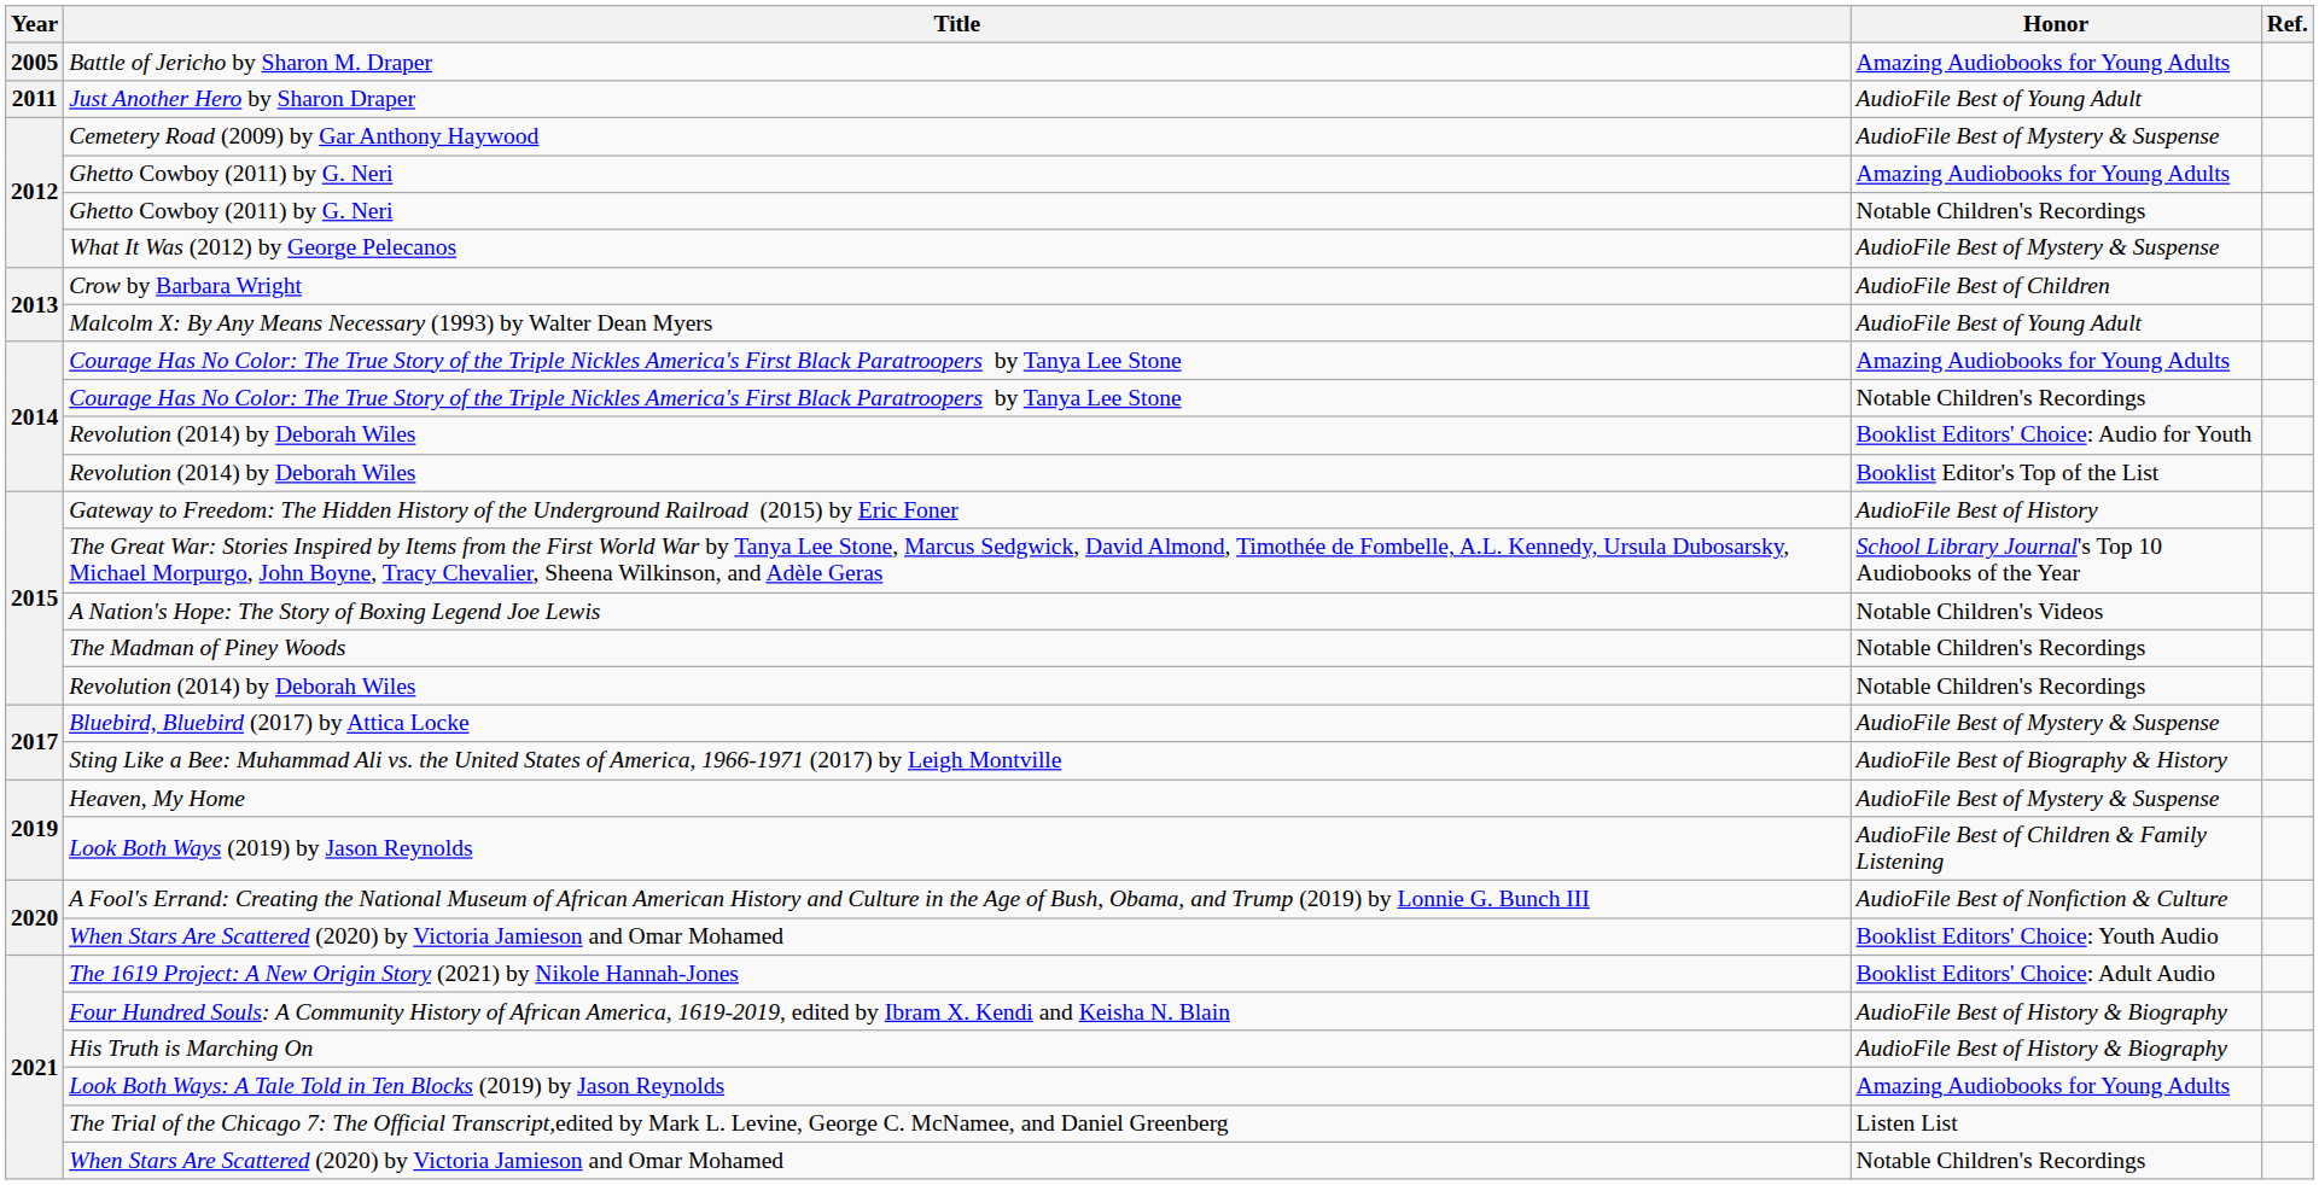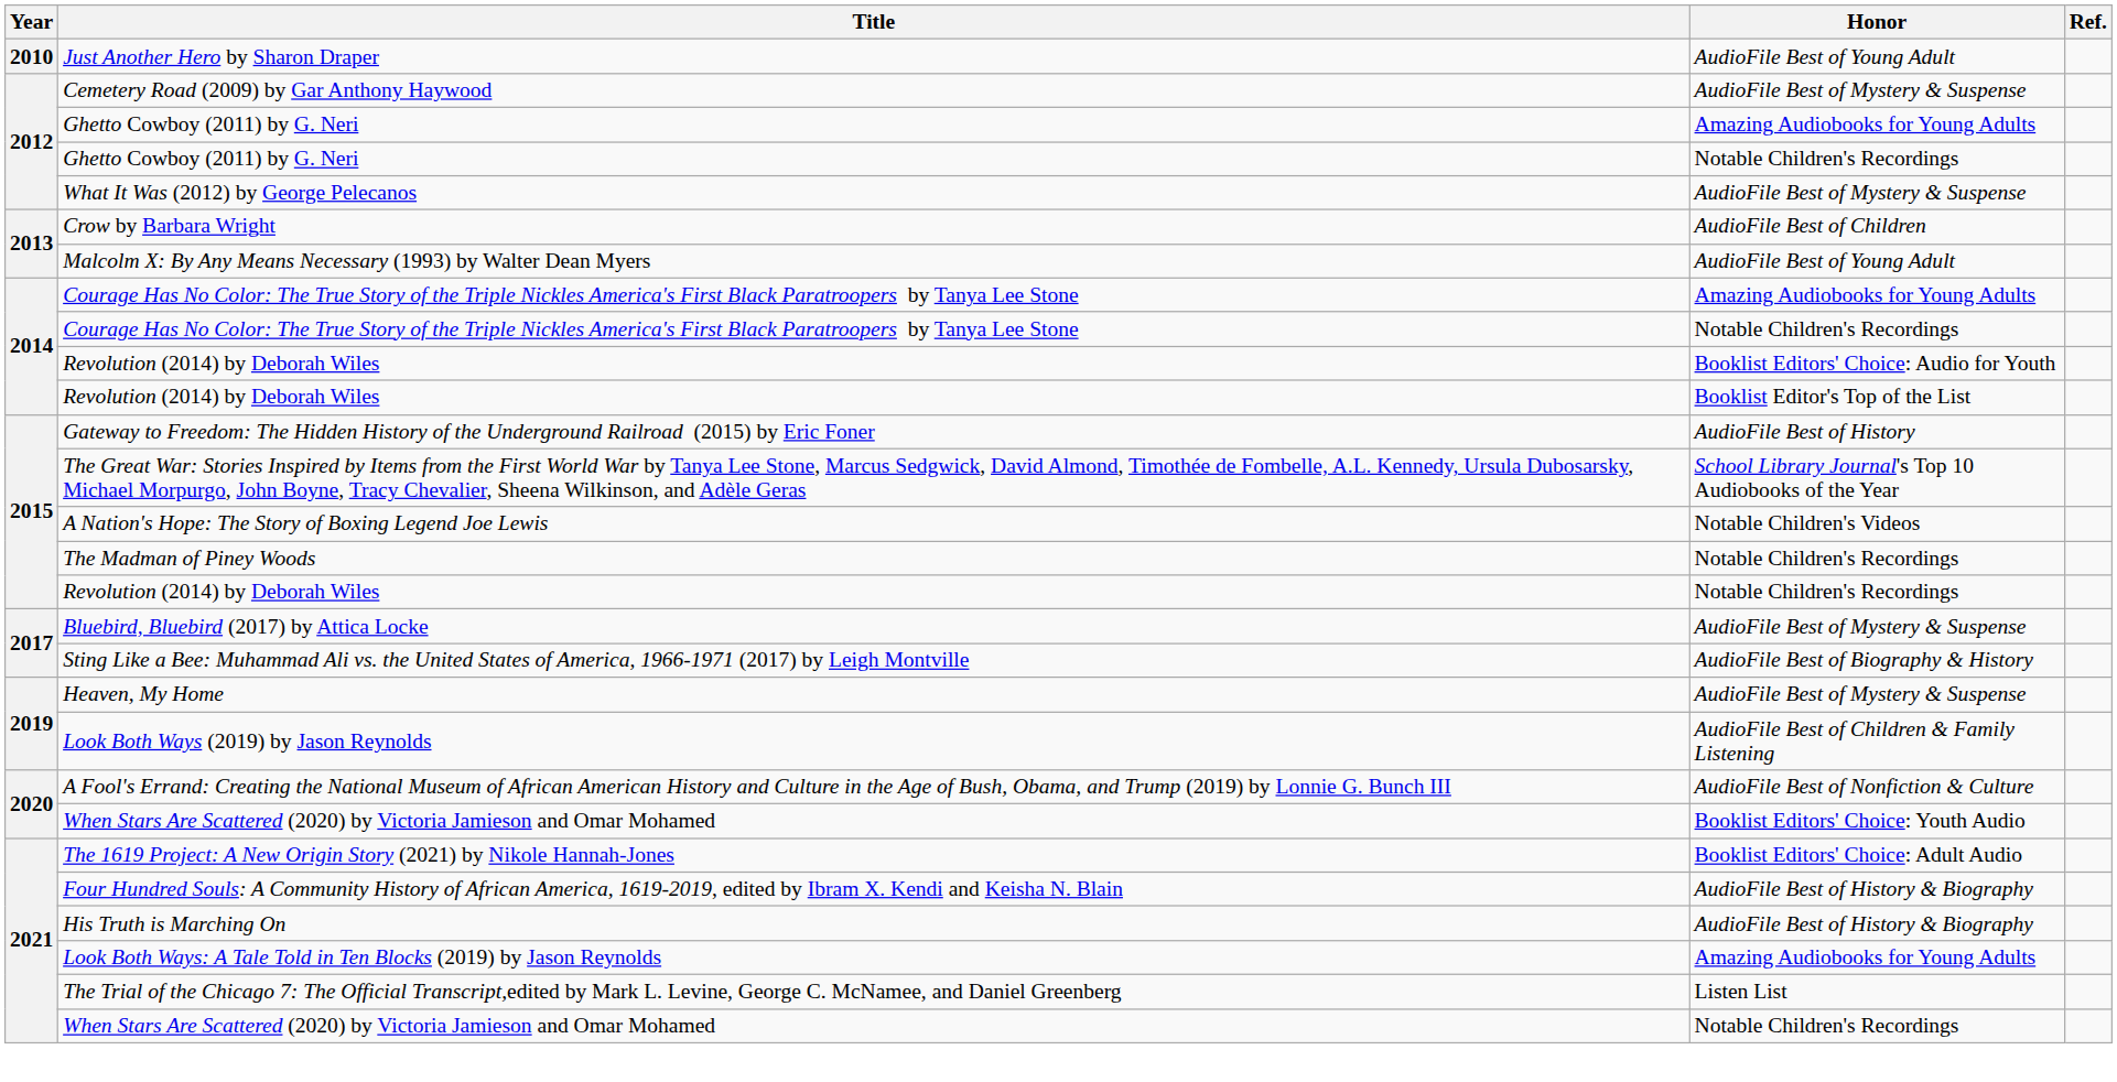- row: 2005 | Battle of Jericho by Sharon M. Draper | Amazing Audiobooks for Young Adults
Just Another Hero by Sharon Draper | Year: 2011 -> 2010
